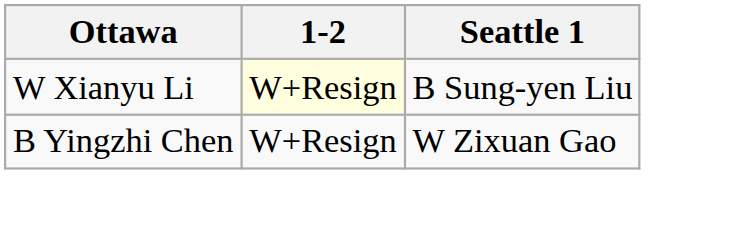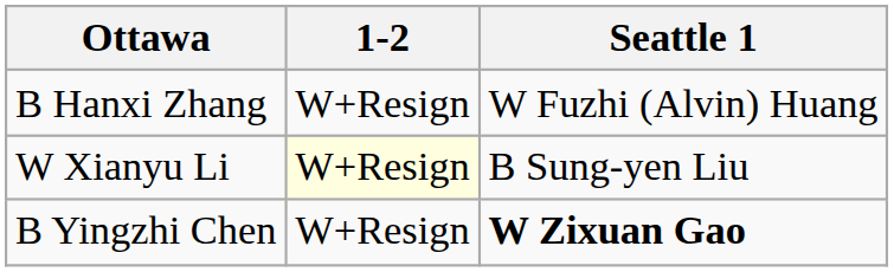+ row: B Hanxi Zhang | W+Resign | W Fuzhi (Alvin) Huang
B Yingzhi Chen | Seattle 1: normal -> bold
